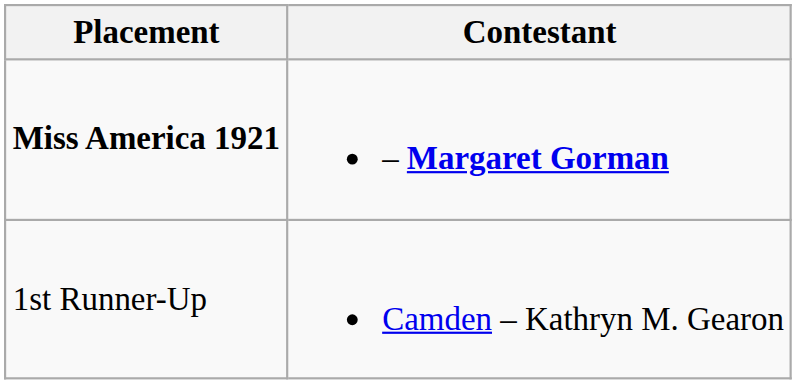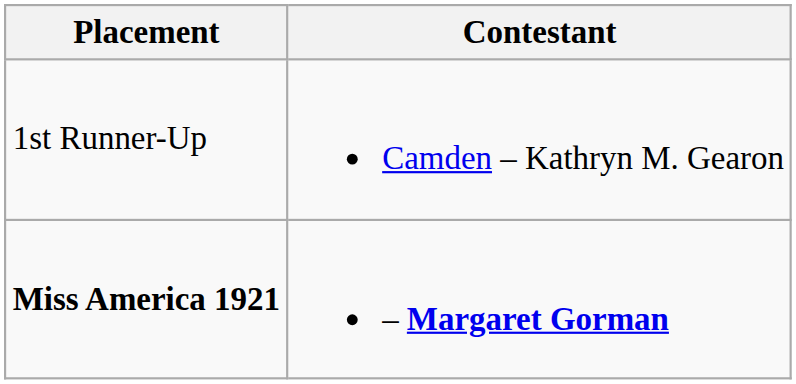rows swapped: Miss America 1921 <-> 1st Runner-Up
